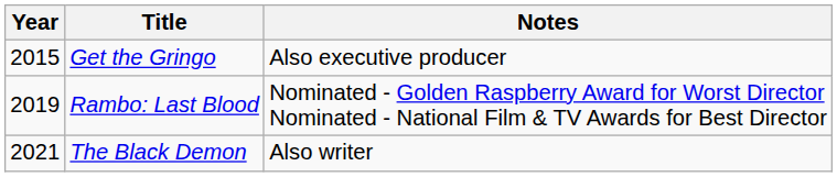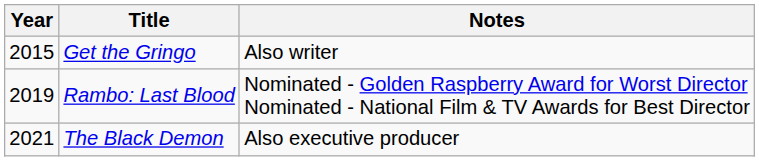Get the Gringo | Notes: Also executive producer -> Also writer
The Black Demon | Notes: Also writer -> Also executive producer
